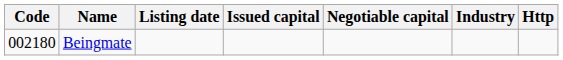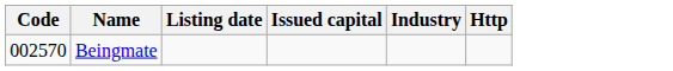- column: Negotiable capital
Beingmate | Code: 002180 -> 002570
